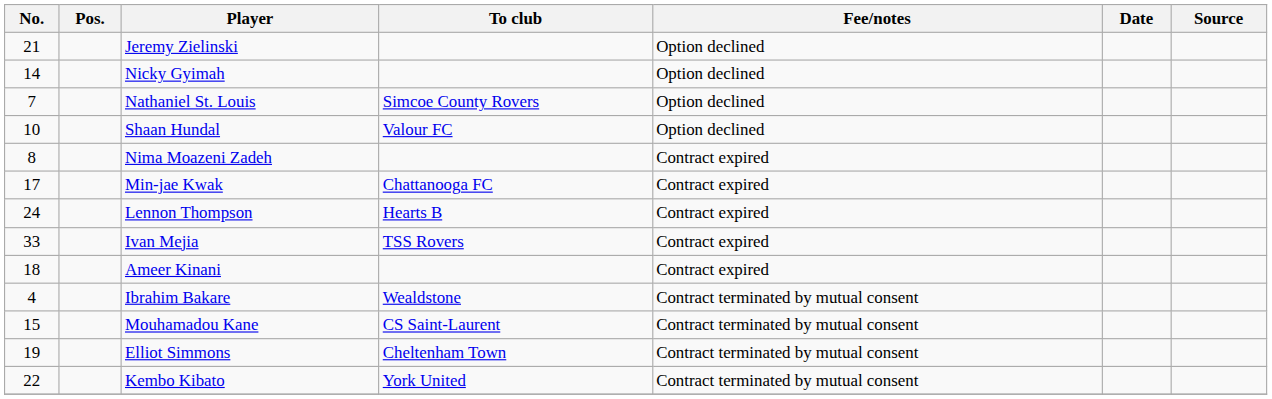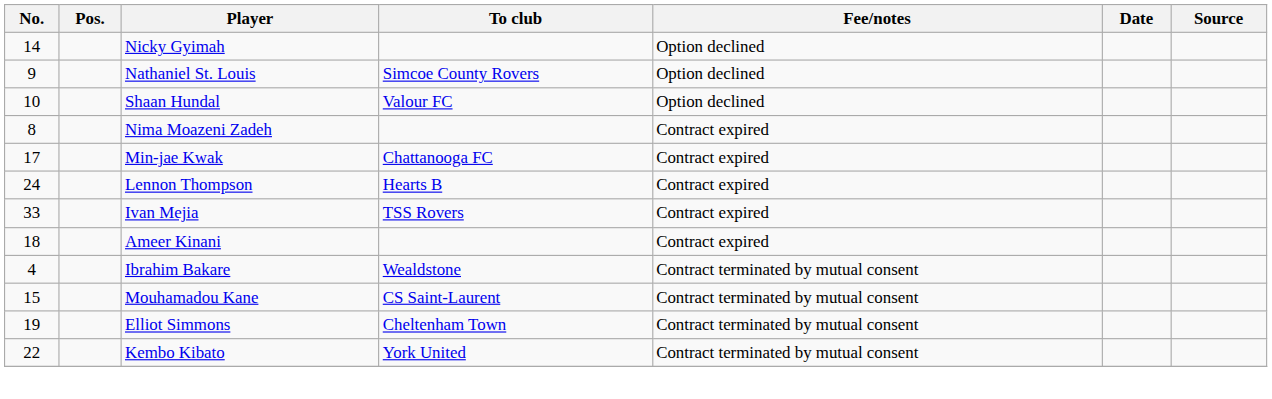- row: 21 | Jeremy Zielinski | Option declined
Nathaniel St. Louis | No.: 7 -> 9
